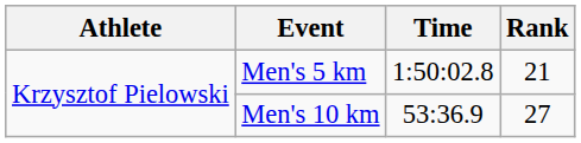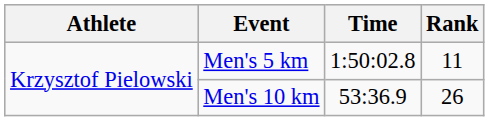Men's 5 km | Rank: 21 -> 11
Men's 10 km | Rank: 27 -> 26
